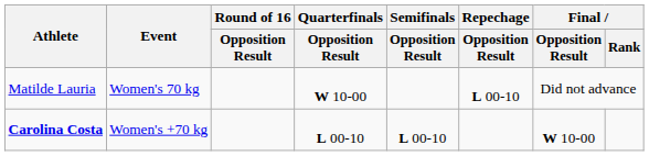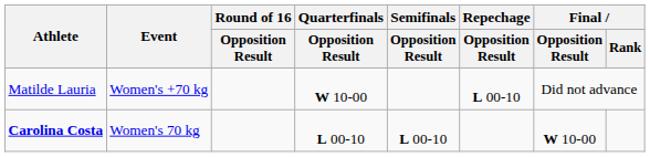Matilde Lauria | Event: Women's 70 kg -> Women's +70 kg
Carolina Costa | Event: Women's +70 kg -> Women's 70 kg
